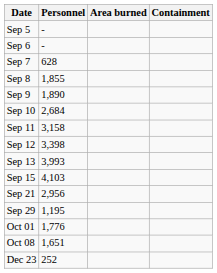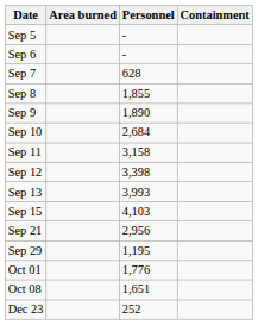columns swapped: Area burned <-> Personnel
